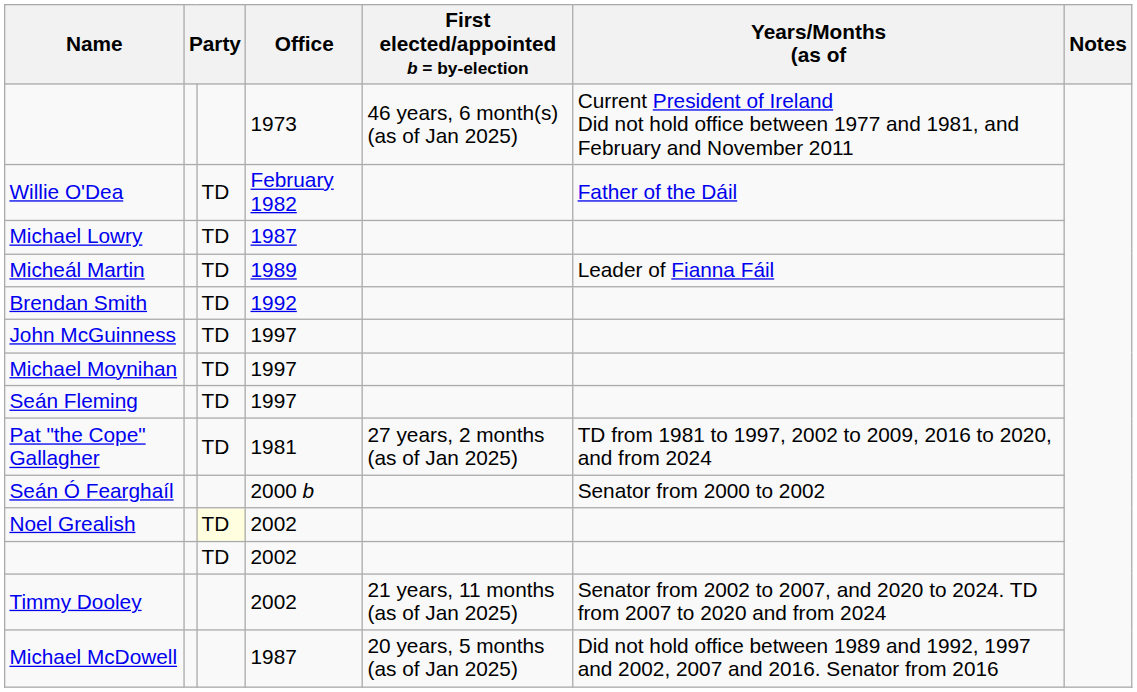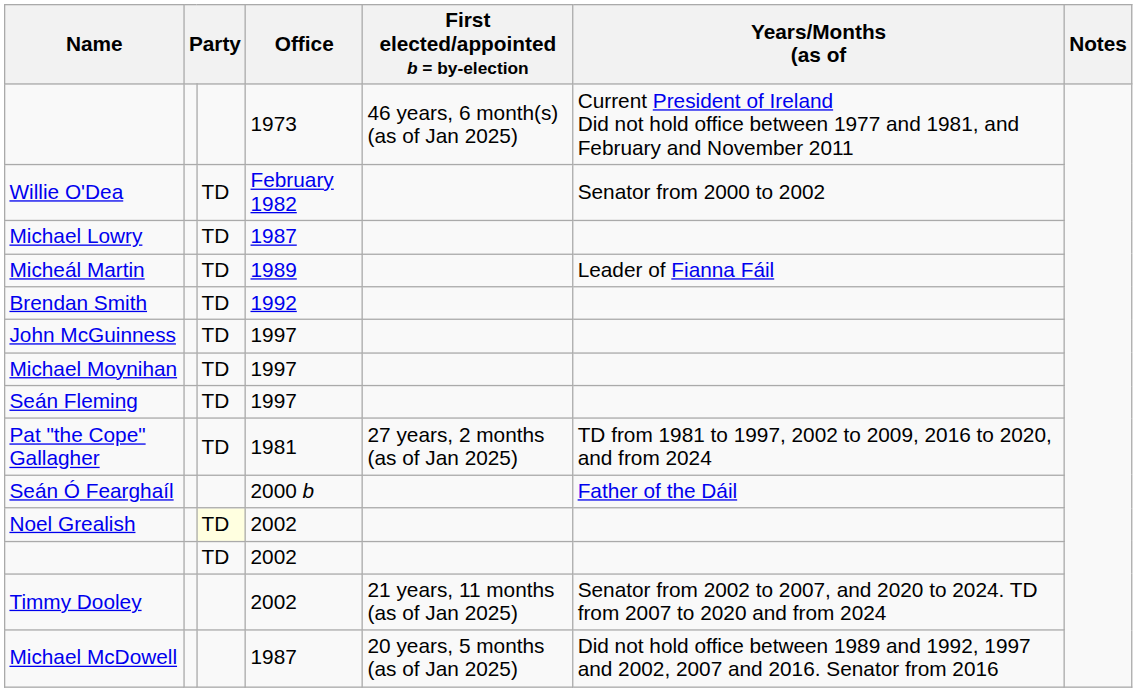Willie O'Dea | Years/Months (as of: Father of the Dáil -> Senator from 2000 to 2002
Seán Ó Fearghaíl | Years/Months (as of: Senator from 2000 to 2002 -> Father of the Dáil
